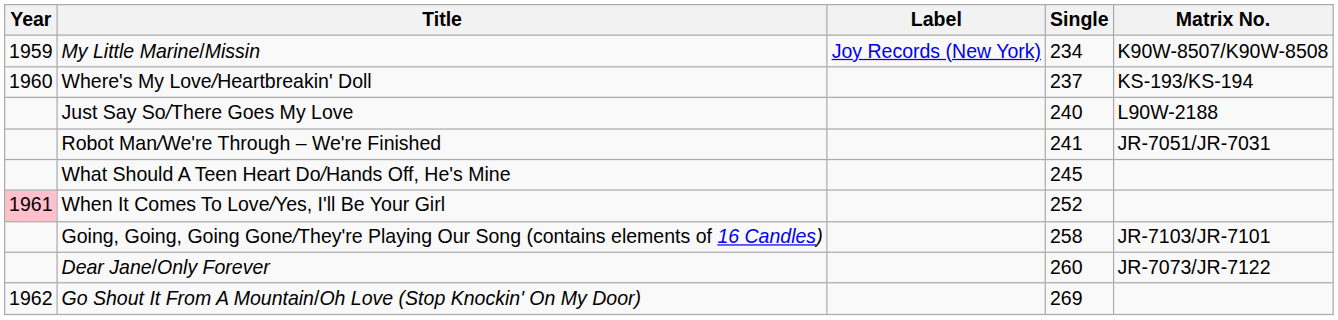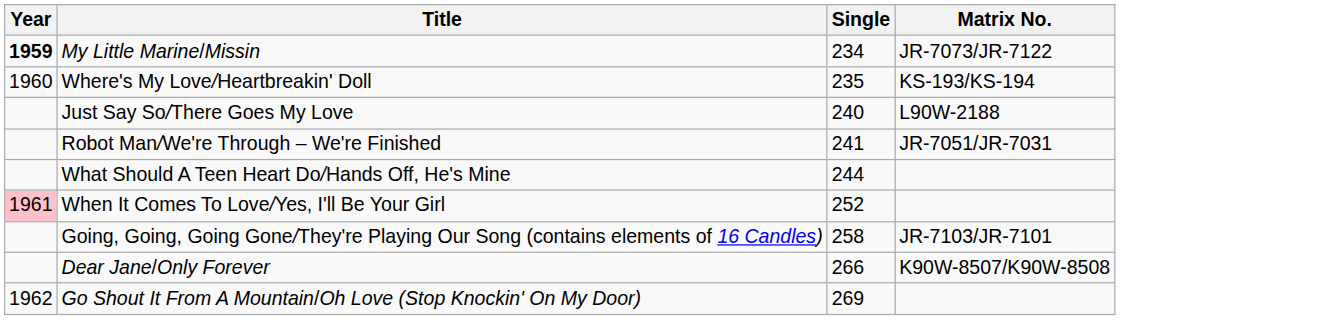- column: Label | Joy Records (New York)
My Little Marine/Missin | Year: normal -> bold
My Little Marine/Missin | Matrix No.: K90W-8507/K90W-8508 -> JR-7073/JR-7122
Where's My Love/Heartbreakin' Doll | Single: 237 -> 235
What Should A Teen Heart Do/Hands Off, He's Mine | Single: 245 -> 244
Dear Jane/Only Forever | Single: 260 -> 266
Dear Jane/Only Forever | Matrix No.: JR-7073/JR-7122 -> K90W-8507/K90W-8508
